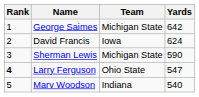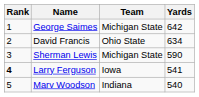David Francis | Team: Iowa -> Ohio State
David Francis | Yards: 624 -> 634
Larry Ferguson | Team: Ohio State -> Iowa
Larry Ferguson | Yards: 547 -> 541
